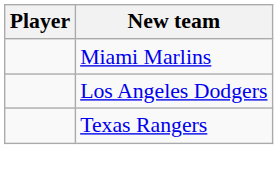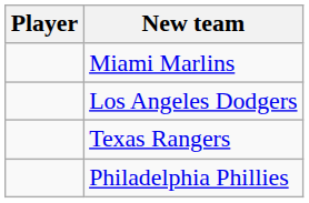+ row: Philadelphia Phillies
